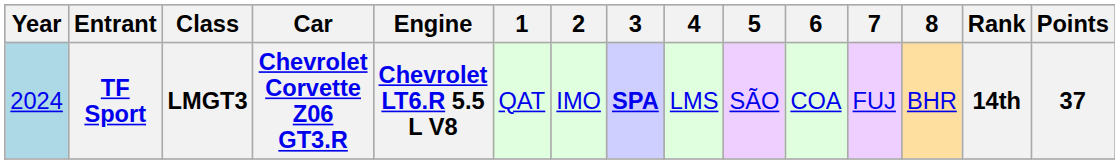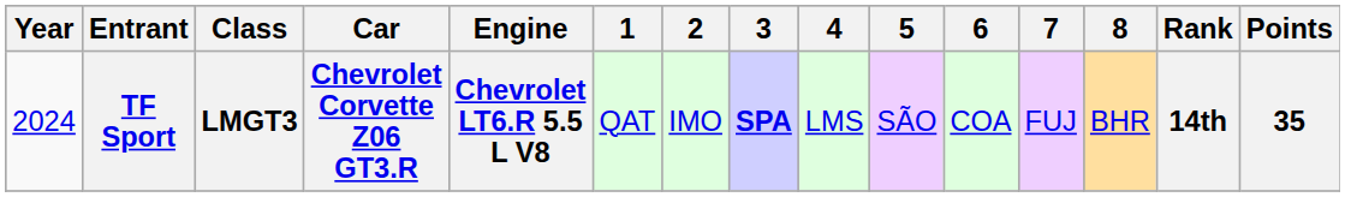TF Sport | Year: lightblue background -> no background
TF Sport | Points: 37 -> 35
